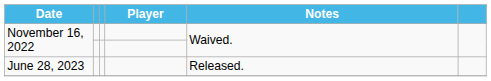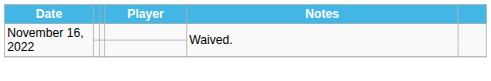- row: June 28, 2023 | Released.
